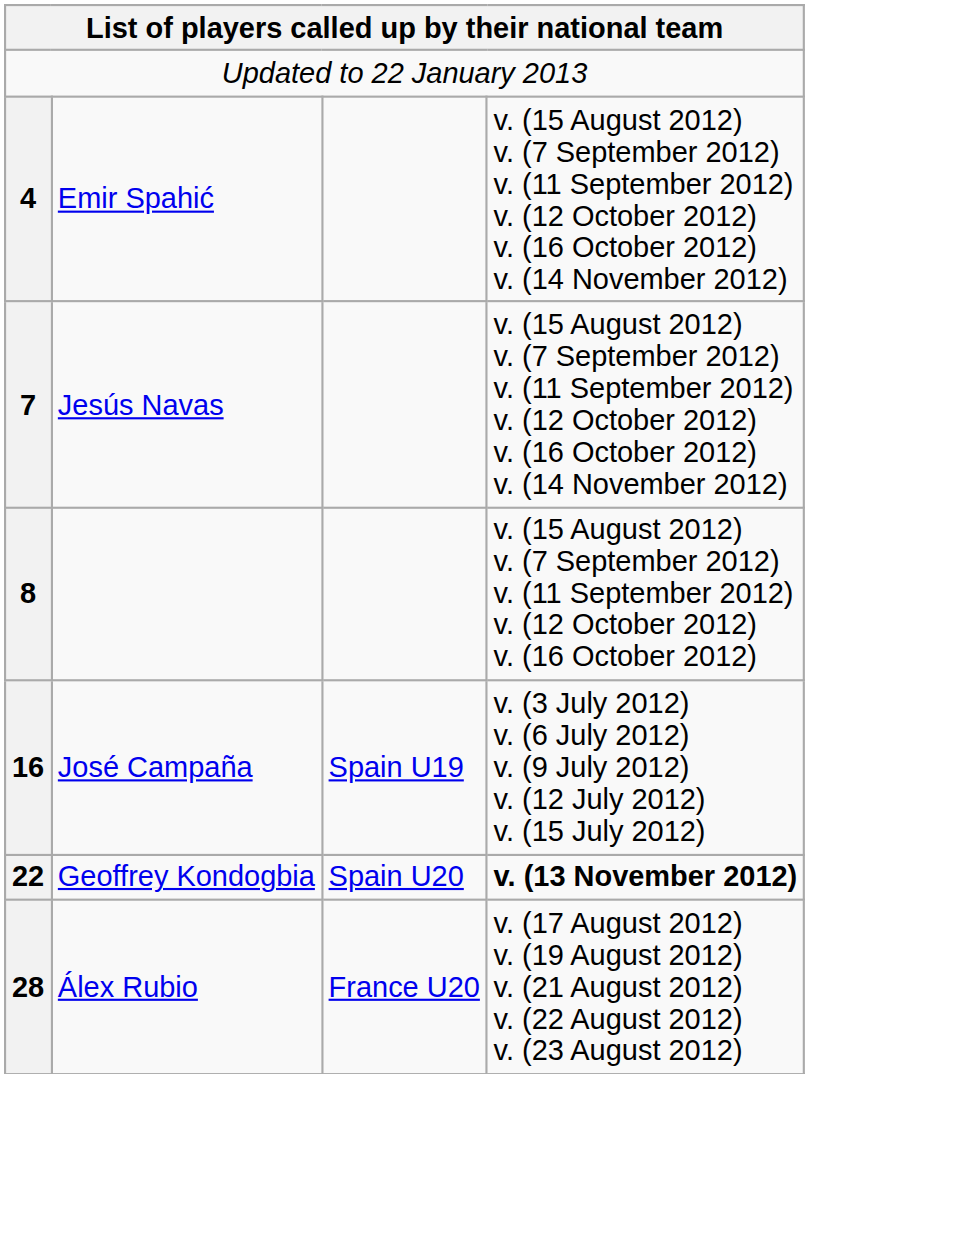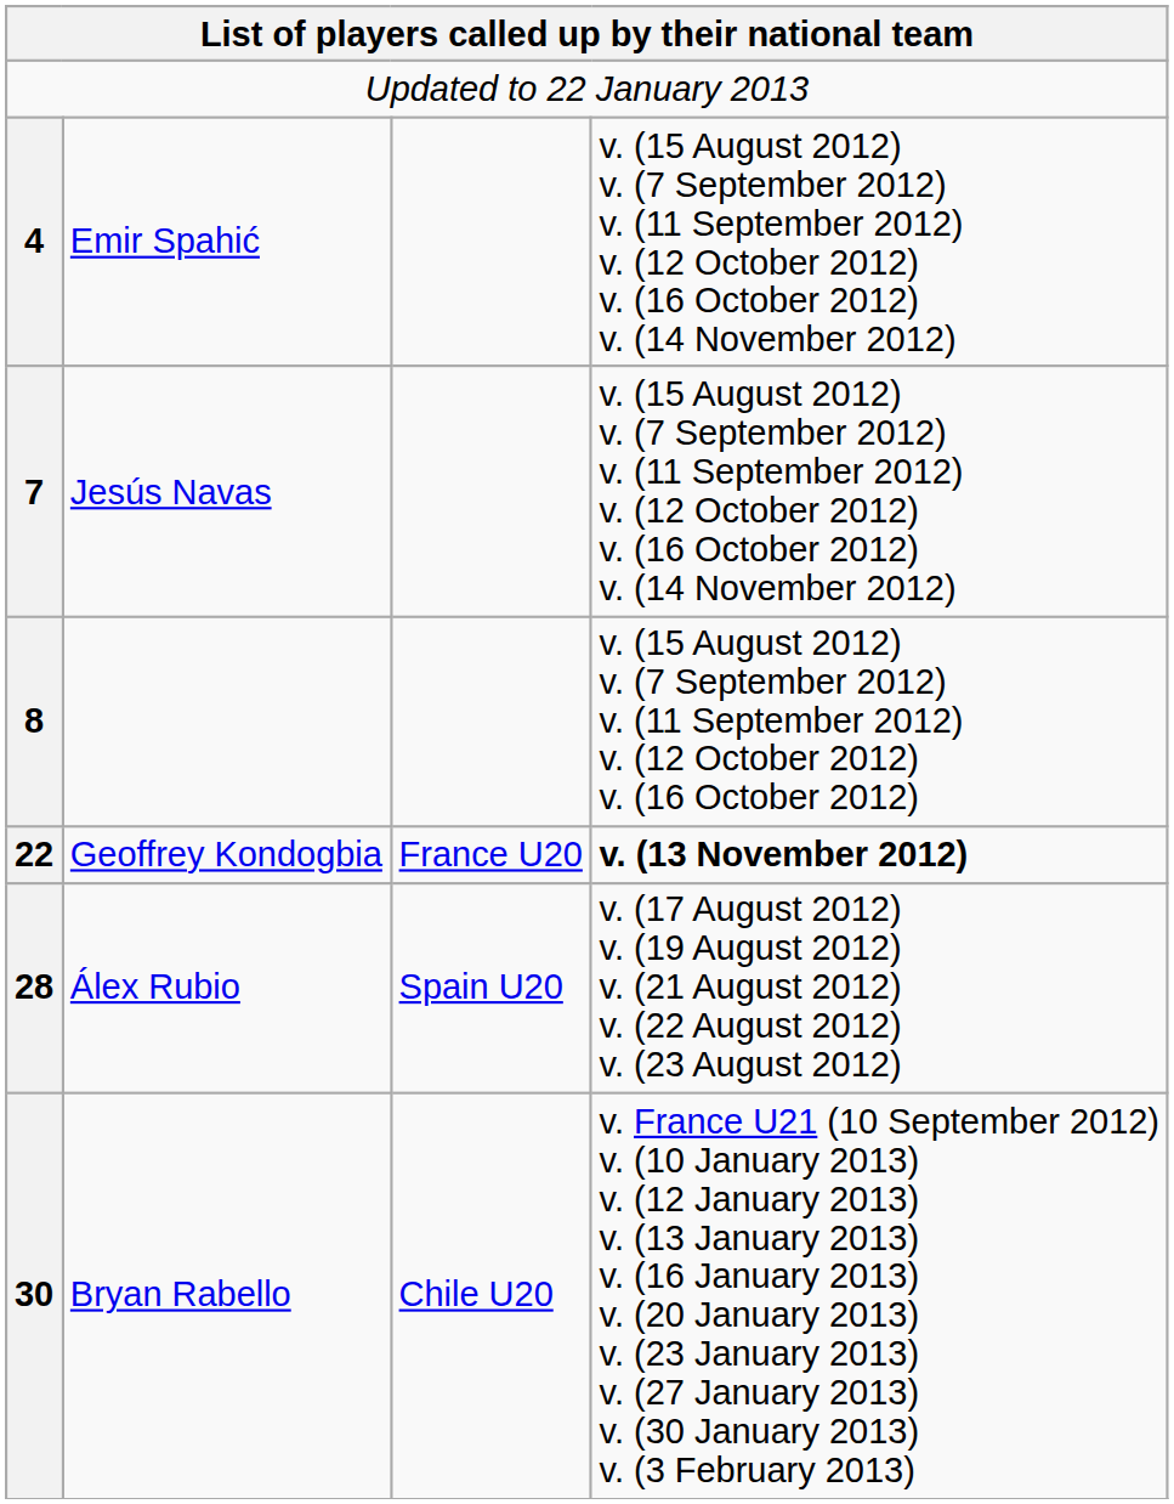- row: 16 | José Campaña | Spain U19 | v. (3 July 2012) v. (6 July 2012) v. (9 July 2012) v. (12 July 2012) v. (15 July 2012)
Geoffrey Kondogbia | column 3: Spain U20 -> France U20
Álex Rubio | column 3: France U20 -> Spain U20
+ row: 30 | Bryan Rabello | Chile U20 | v. France U21 (10 September 2012) v. (10 January 2013) v. (12 January 2013) v. (13 January 2013) v. (16 January 2013) v. (20 January 2013) v. (23 January 2013) v. (27 January 2013) v. (30 January 2013) v. (3 February 2013)
